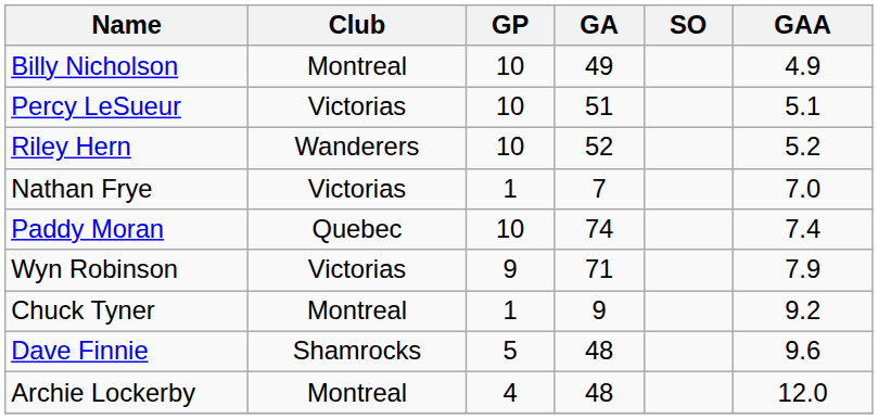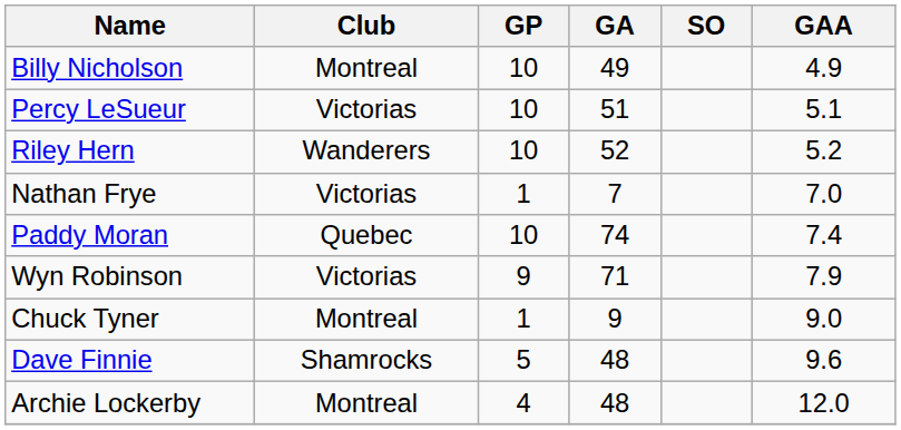Chuck Tyner | GAA: 9.2 -> 9.0
